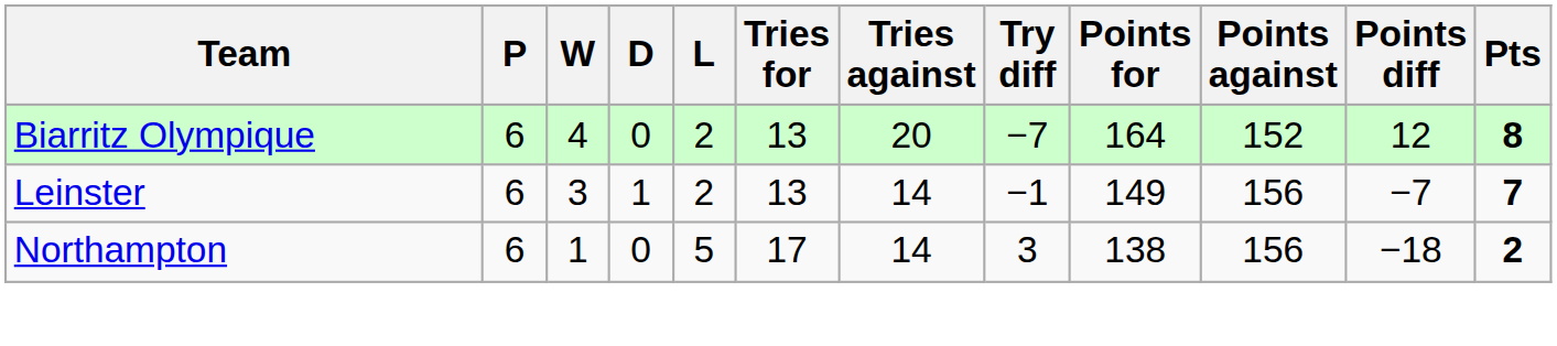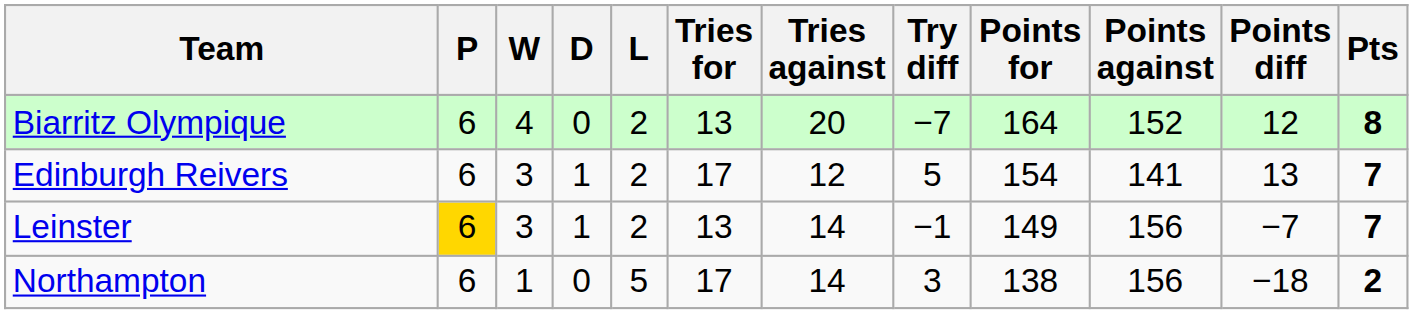+ row: Edinburgh Reivers | 6 | 3 | 1 | 2 | 17 | 12 | 5 | 154 | 141 | 13 | 7
Leinster | P: no background -> gold background
